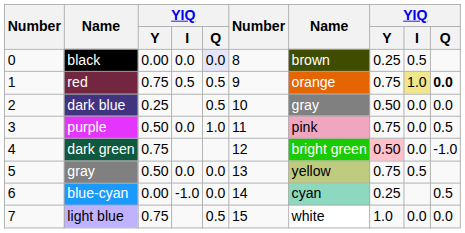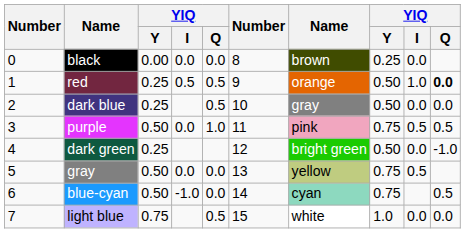black | column 5: lavender background -> no background
black | column 9: 0.5 -> 0.0
red | column 3: 0.75 -> 0.25
red | column 8: 0.75 -> 0.50
red | column 9: khaki background -> no background
purple | column 9: 0.0 -> 0.5
dark green | column 3: 0.75 -> 0.25
dark green | column 8: pink background -> no background
blue-cyan | column 3: 0.00 -> 0.50
blue-cyan | column 8: 0.25 -> 0.75
